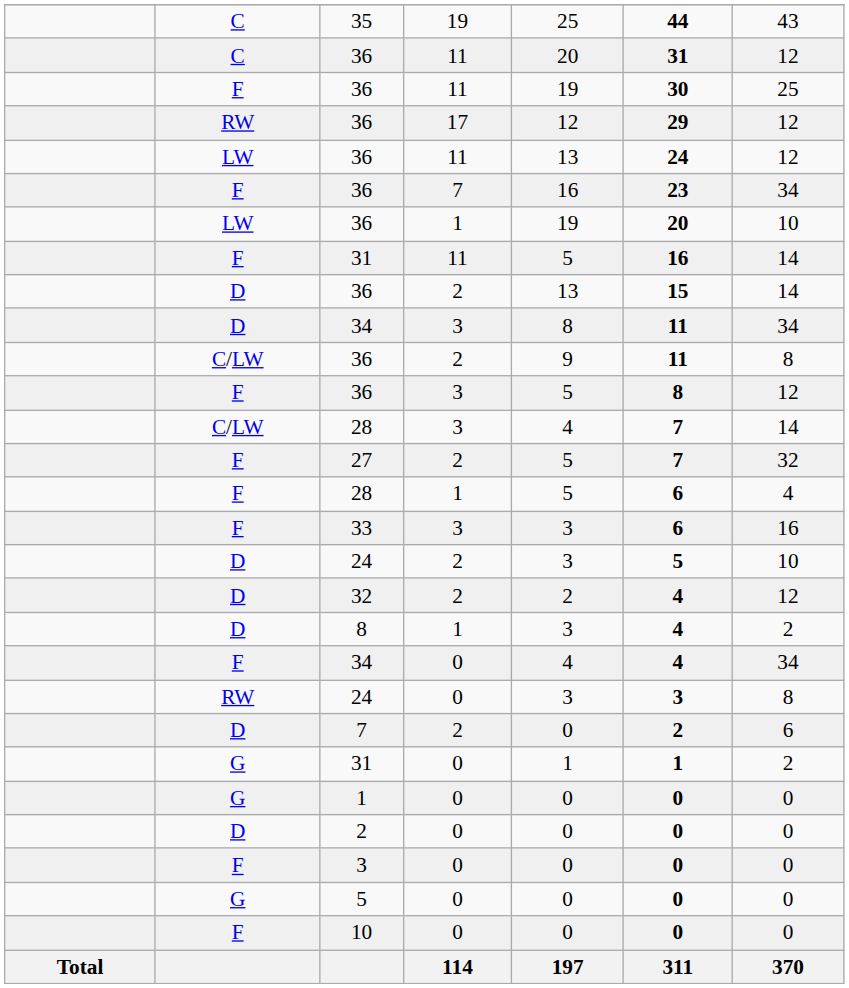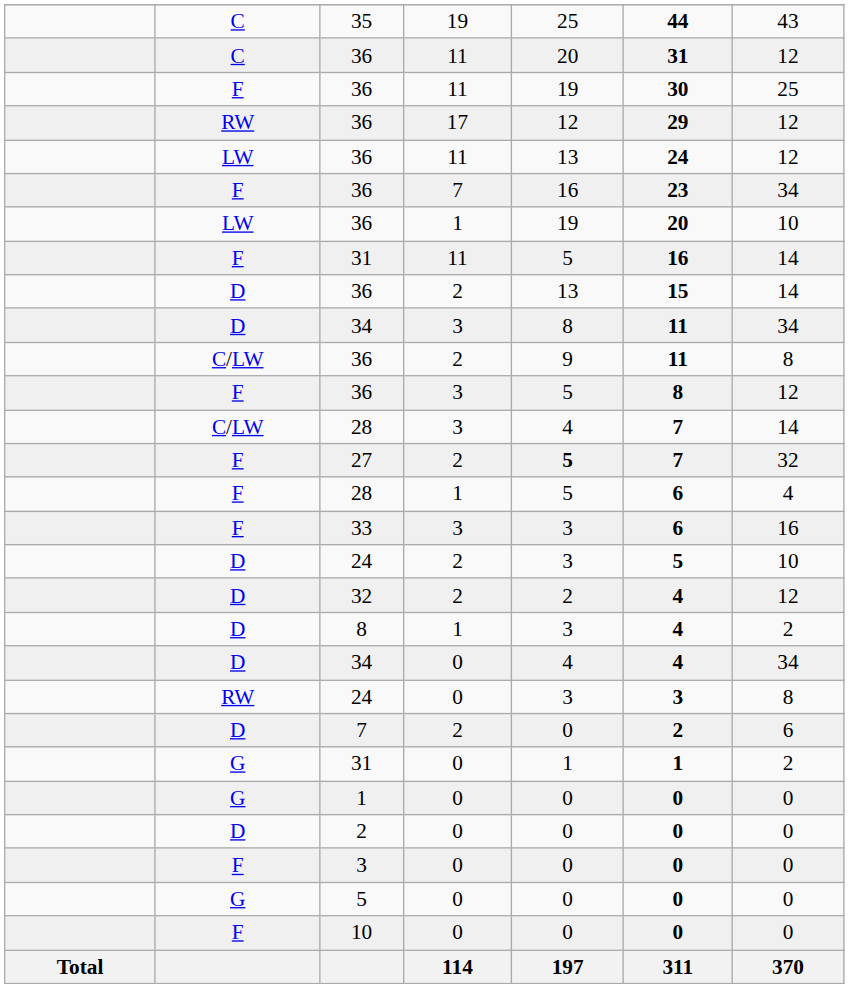27 | column 5: normal -> bold
34 / 0 | column 2: F -> D
